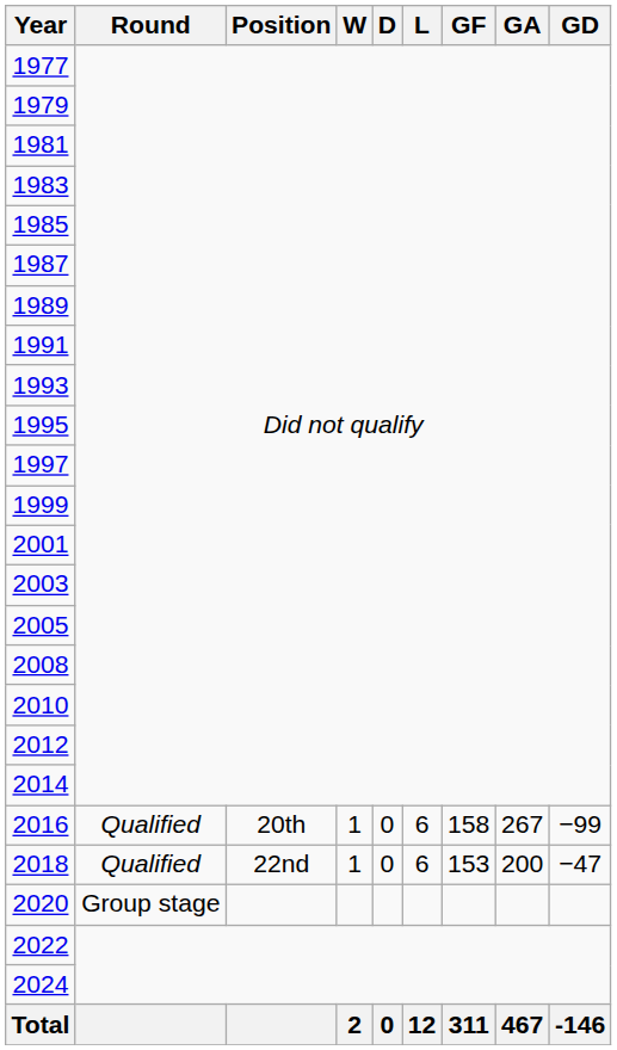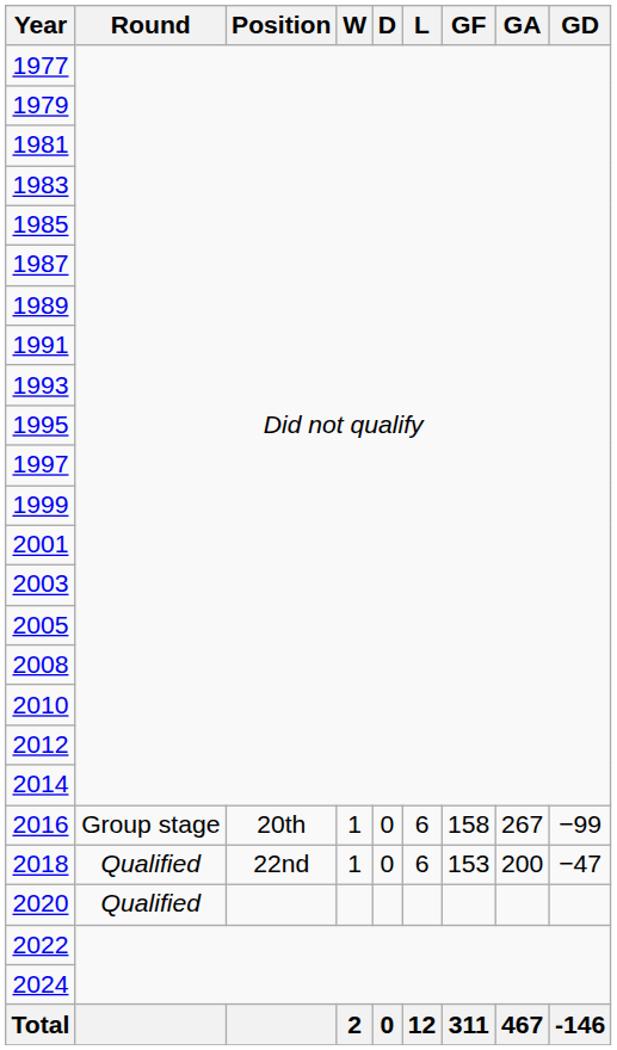2016 | Round: Qualified -> Group stage
2020 | Round: Group stage -> Qualified
